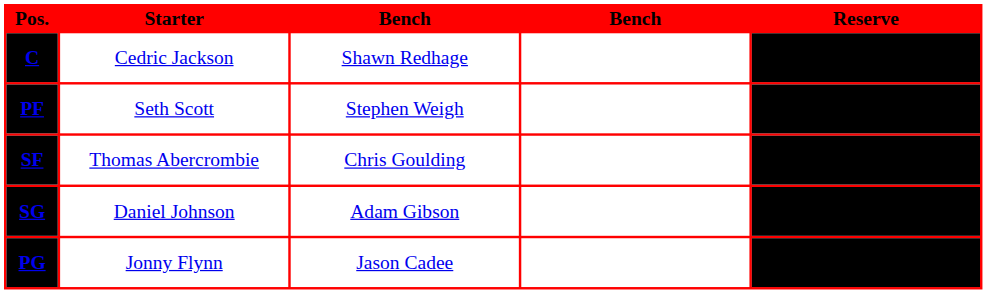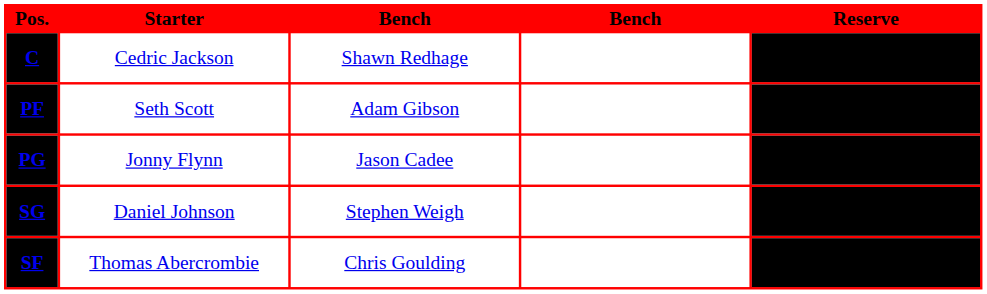PF | column 3: Stephen Weigh -> Adam Gibson
rows swapped: SF <-> PG
SG | column 3: Adam Gibson -> Stephen Weigh
